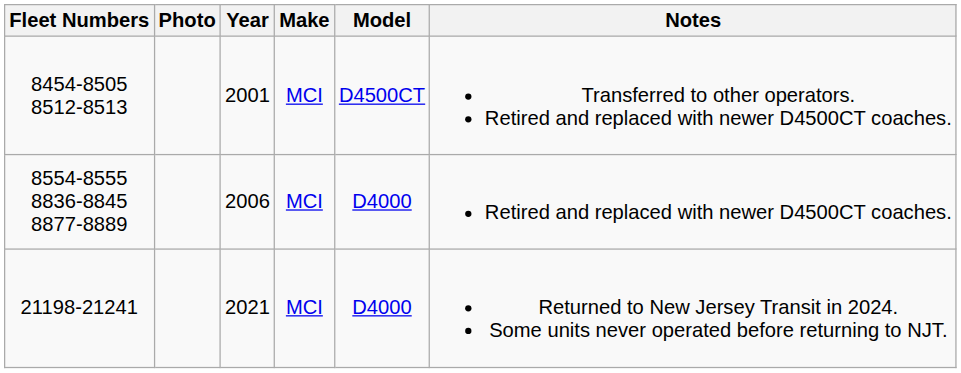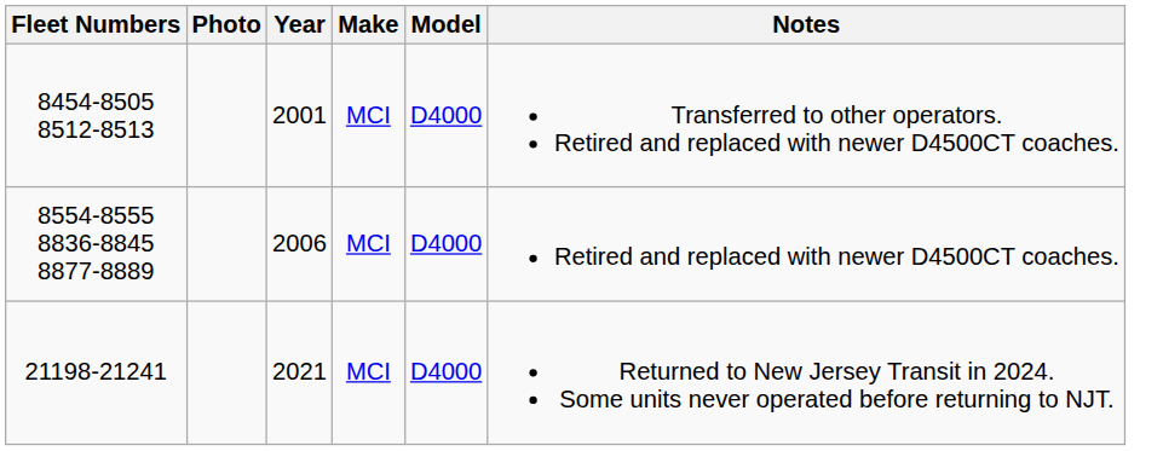8454-8505 8512-8513 | Model: D4500CT -> D4000
